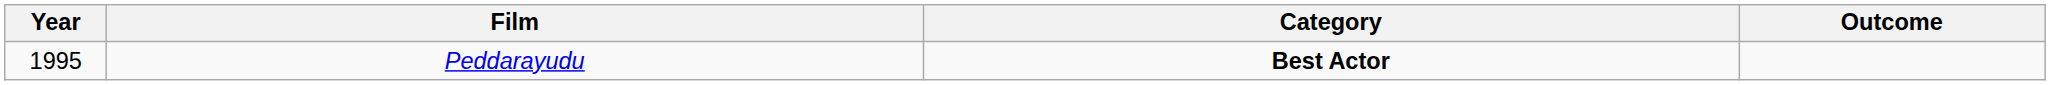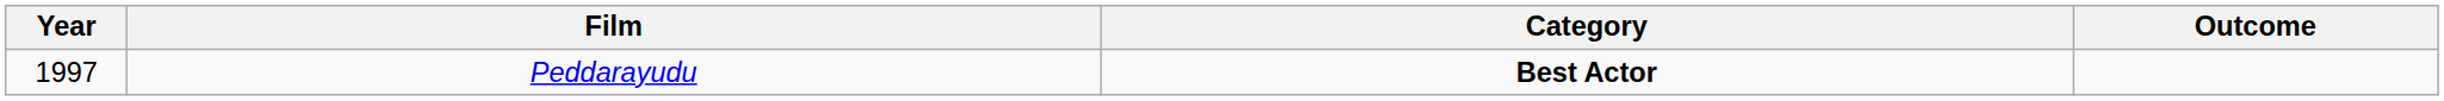Peddarayudu | Year: 1995 -> 1997
